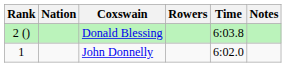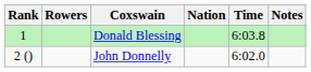columns swapped: Rowers <-> Nation
Donald Blessing | Rank: 2 () -> 1
John Donnelly | Rank: 1 -> 2 ()
